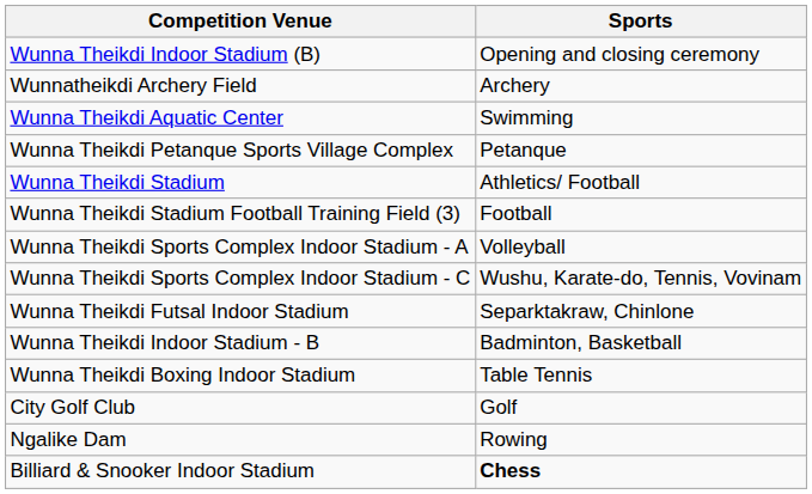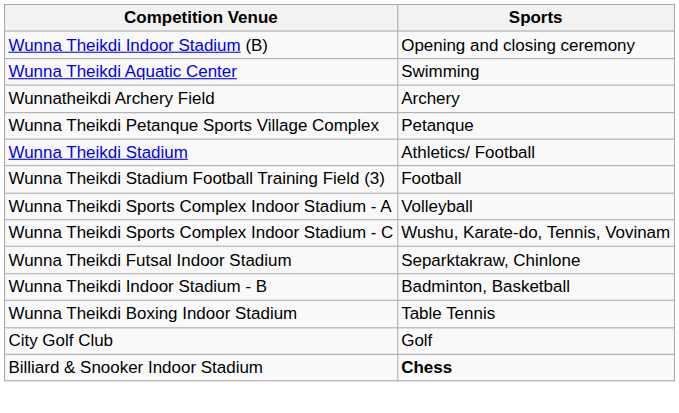rows swapped: Wunna Theikdi Aquatic Center <-> Wunnatheikdi Archery Field
- row: Ngalike Dam | Rowing
